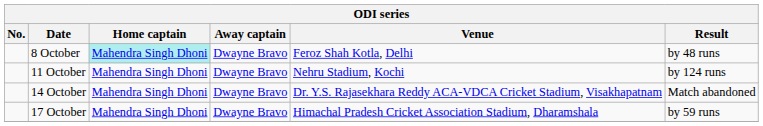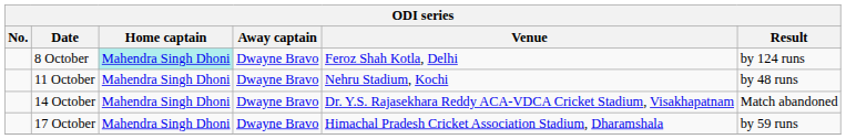8 October | Result: by 48 runs -> by 124 runs
11 October | Result: by 124 runs -> by 48 runs
